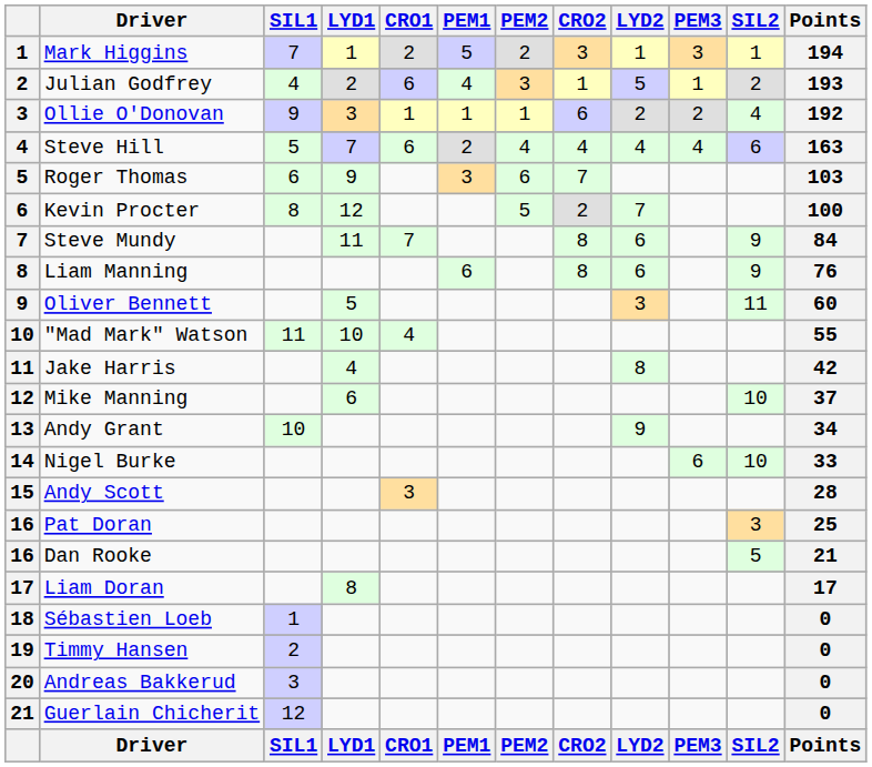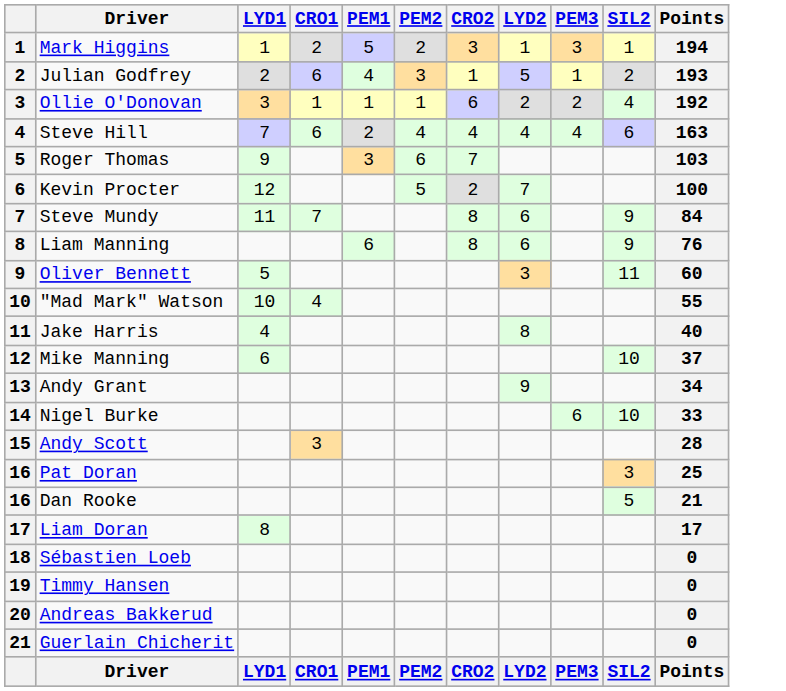- column: SIL1 | 7 | 4 | 9 | 5 | 6 | 8 | 11 | 10 | 1 | 2 | 3 | 12 | SIL1
Jake Harris | Points: 42 -> 40
